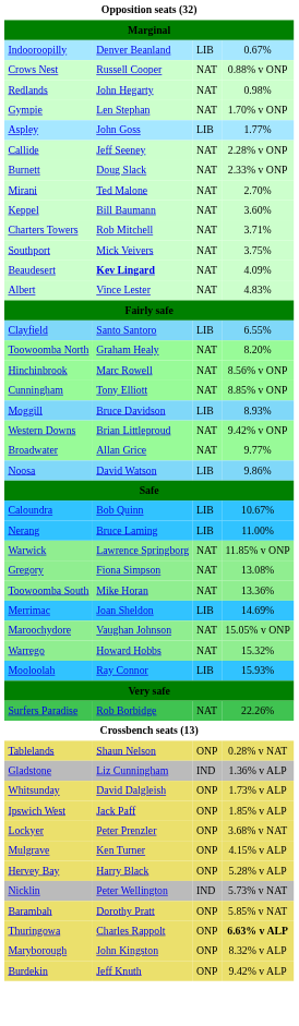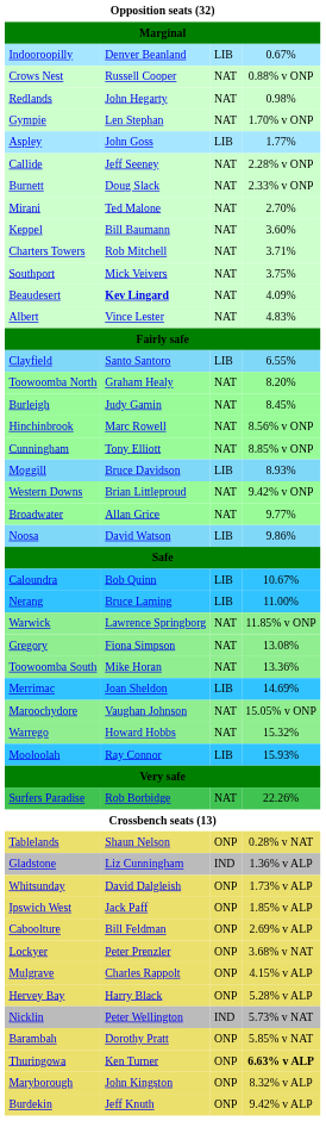+ row: Burleigh | Judy Gamin | NAT | 8.45%
+ row: Caboolture | Bill Feldman | ONP | 2.69% v ALP
Mulgrave | column 2: Ken Turner -> Charles Rappolt
Thuringowa | column 2: Charles Rappolt -> Ken Turner
